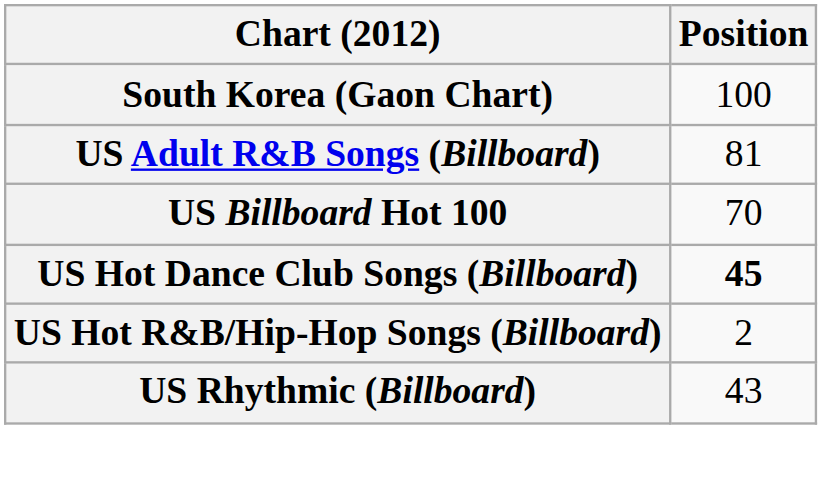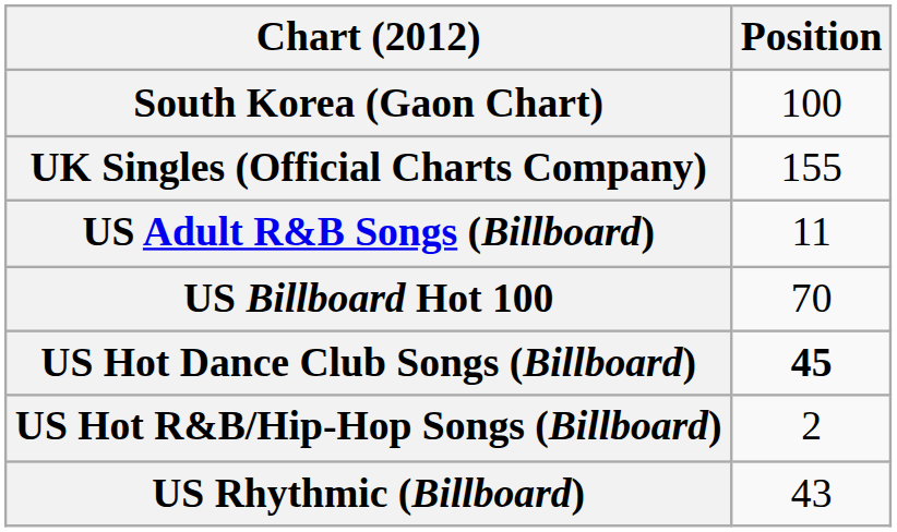+ row: UK Singles (Official Charts Company) | 155
US Adult R&B Songs (Billboard) | Position: 81 -> 11
